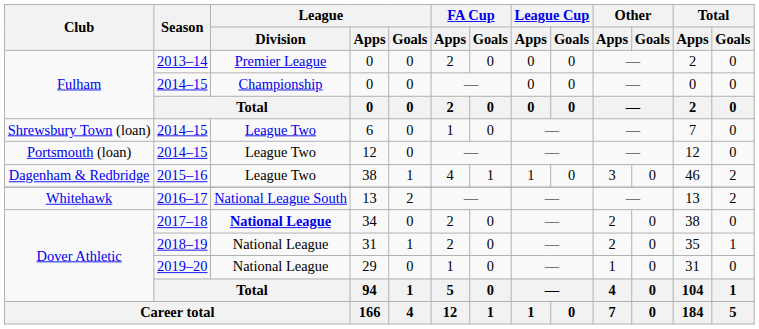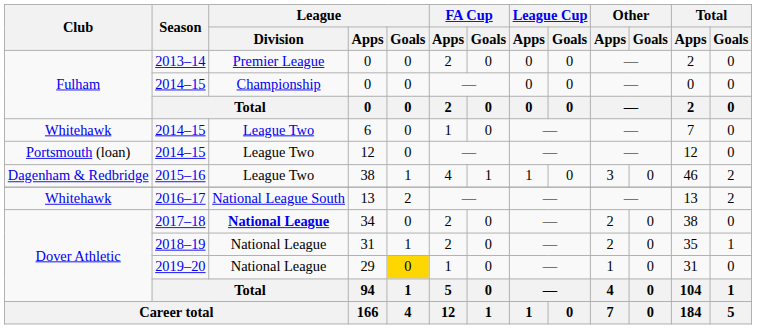6 | Club: Shrewsbury Town (loan) -> Whitehawk
29 | League / Goals: no background -> gold background
